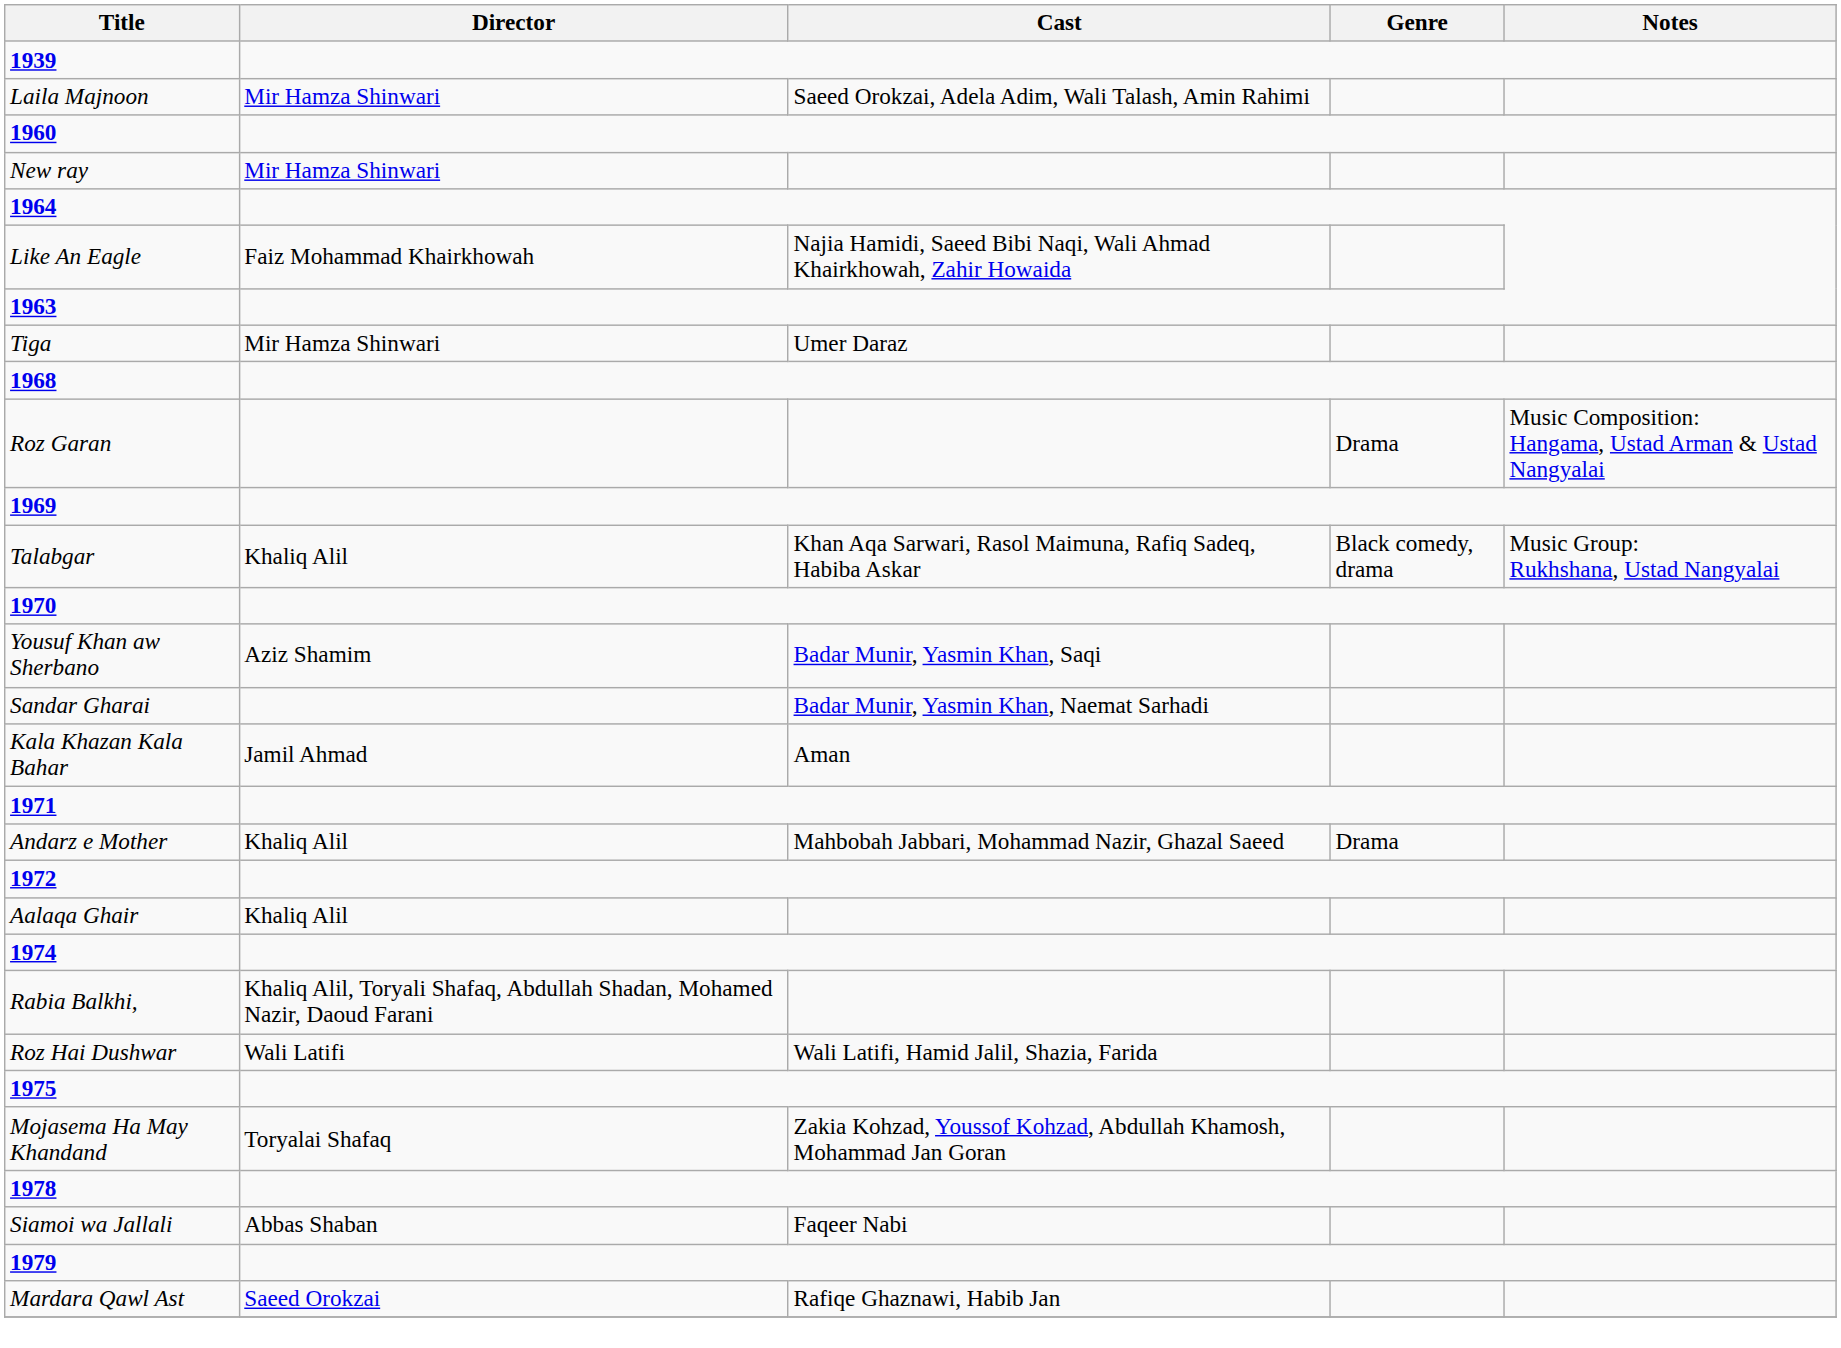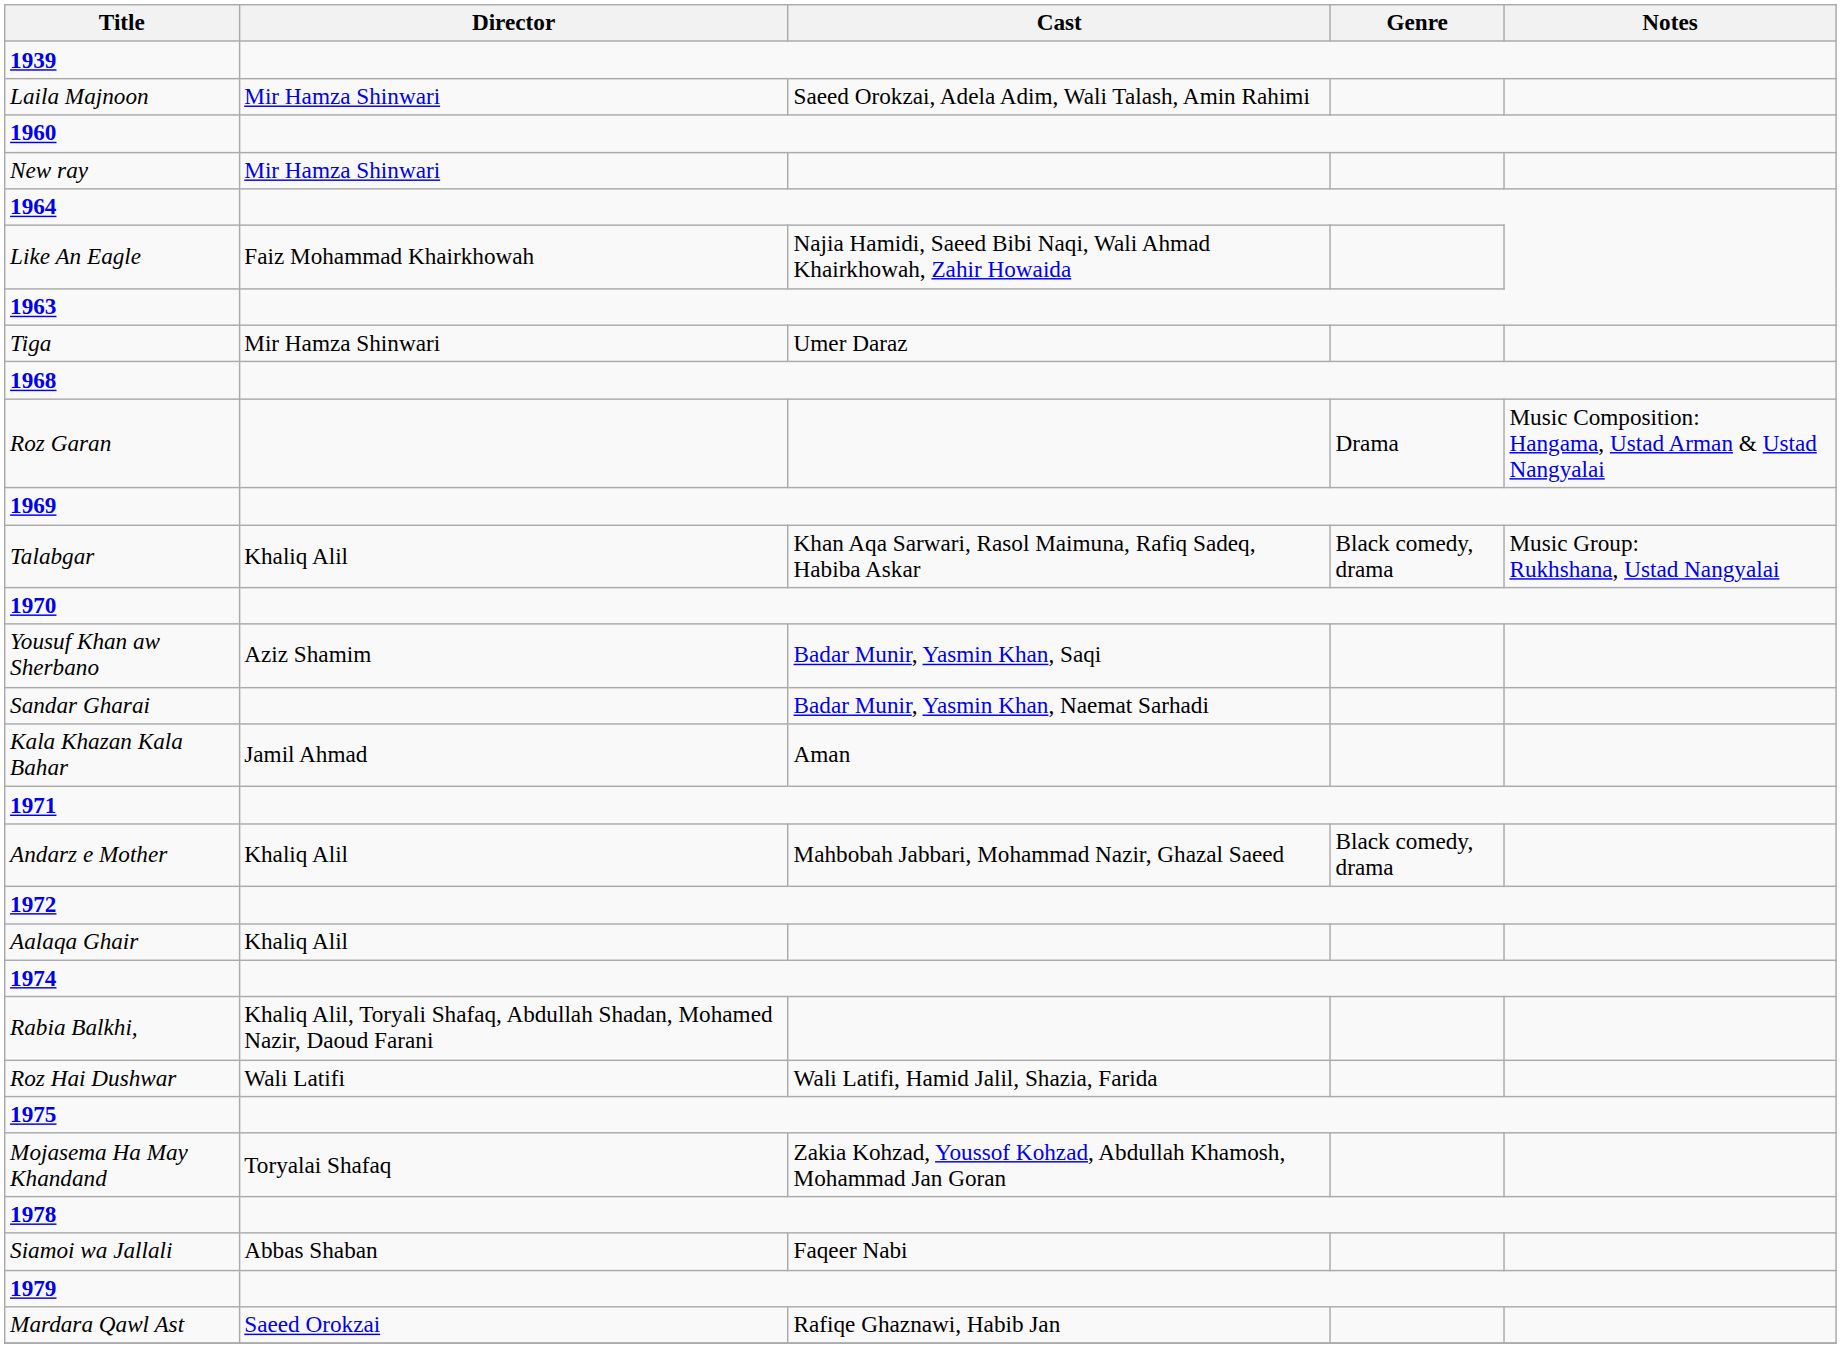Andarz e Mother | Genre: Drama -> Black comedy, drama
